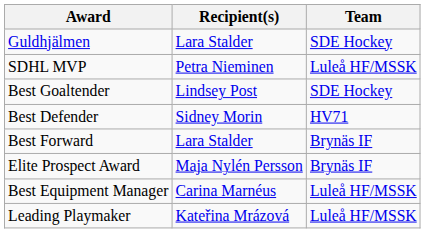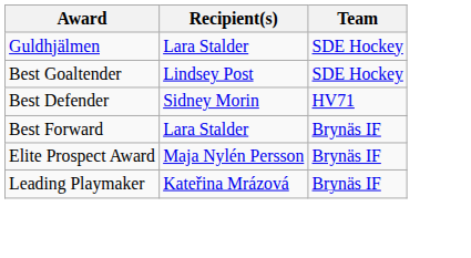- row: SDHL MVP | Petra Nieminen | Luleå HF/MSSK
- row: Best Equipment Manager | Carina Marnéus | Luleå HF/MSSK
Leading Playmaker | Team: Luleå HF/MSSK -> Brynäs IF
